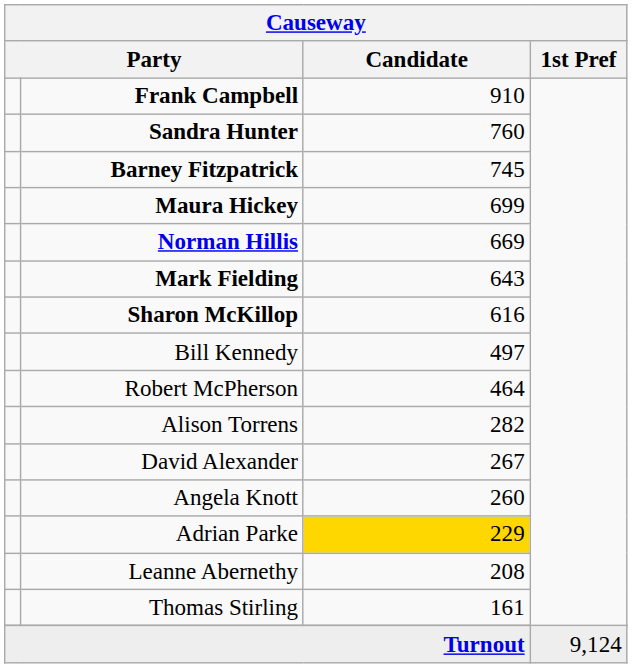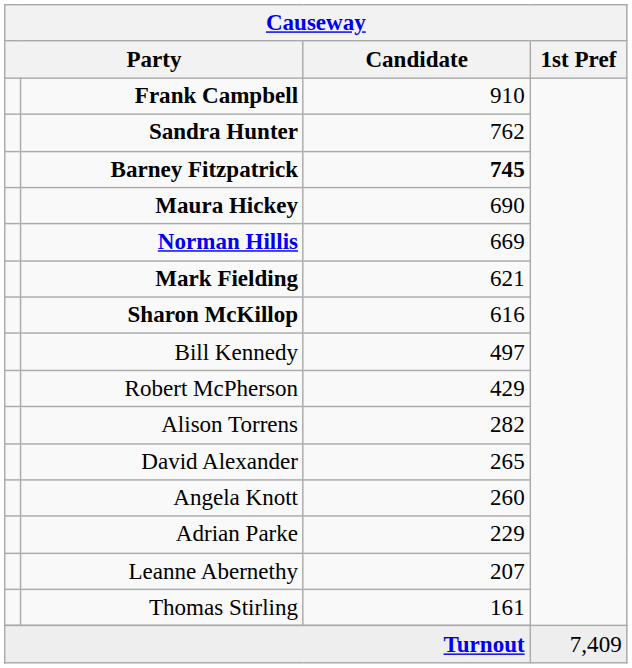Sandra Hunter | Candidate: 760 -> 762
Barney Fitzpatrick | Candidate: normal -> bold
Maura Hickey | Candidate: 699 -> 690
Mark Fielding | Candidate: 643 -> 621
Robert McPherson | Candidate: 464 -> 429
David Alexander | Candidate: 267 -> 265
Adrian Parke | Candidate: gold background -> no background
Leanne Abernethy | Candidate: 208 -> 207
Turnout | 1st Pref: 9,124 -> 7,409
